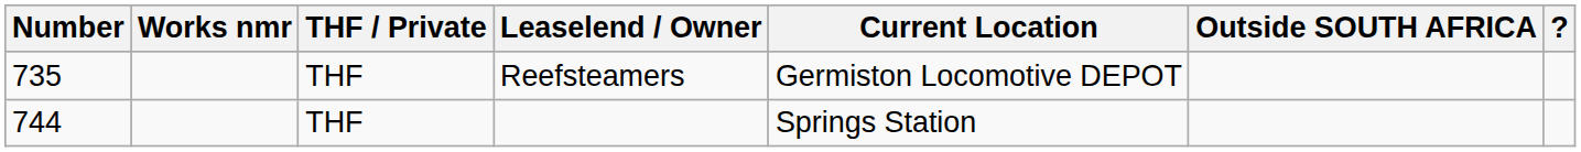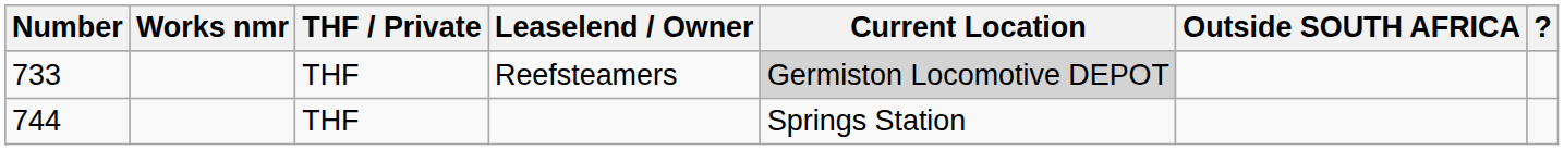Reefsteamers | Number: 735 -> 733
Reefsteamers | Current Location: no background -> lightgrey background
